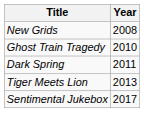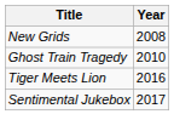- row: Dark Spring | 2011
Tiger Meets Lion | Year: 2013 -> 2016
